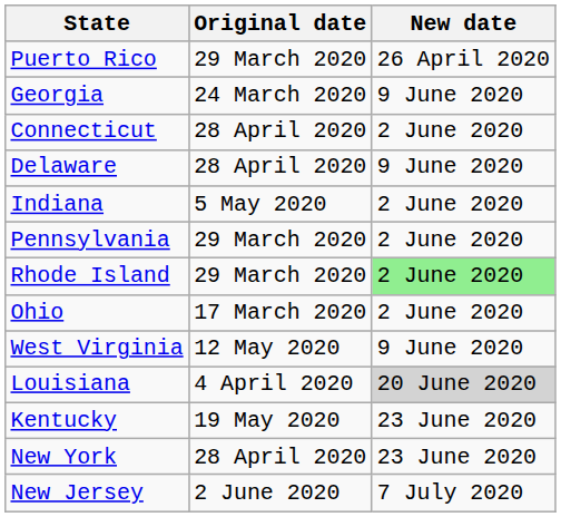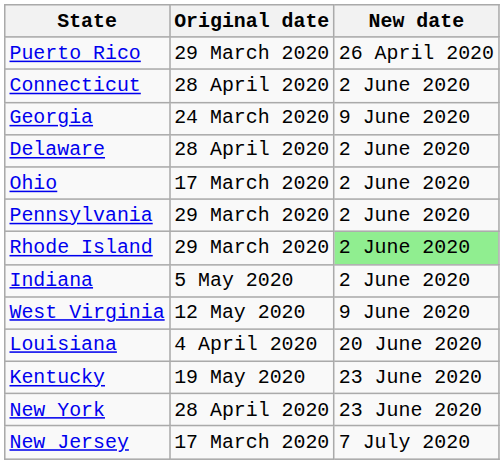rows swapped: Georgia <-> Connecticut
Delaware | New date: 9 June 2020 -> 2 June 2020
rows swapped: Ohio <-> Indiana
Louisiana | New date: lightgrey background -> no background
New Jersey | Original date: 2 June 2020 -> 17 March 2020
